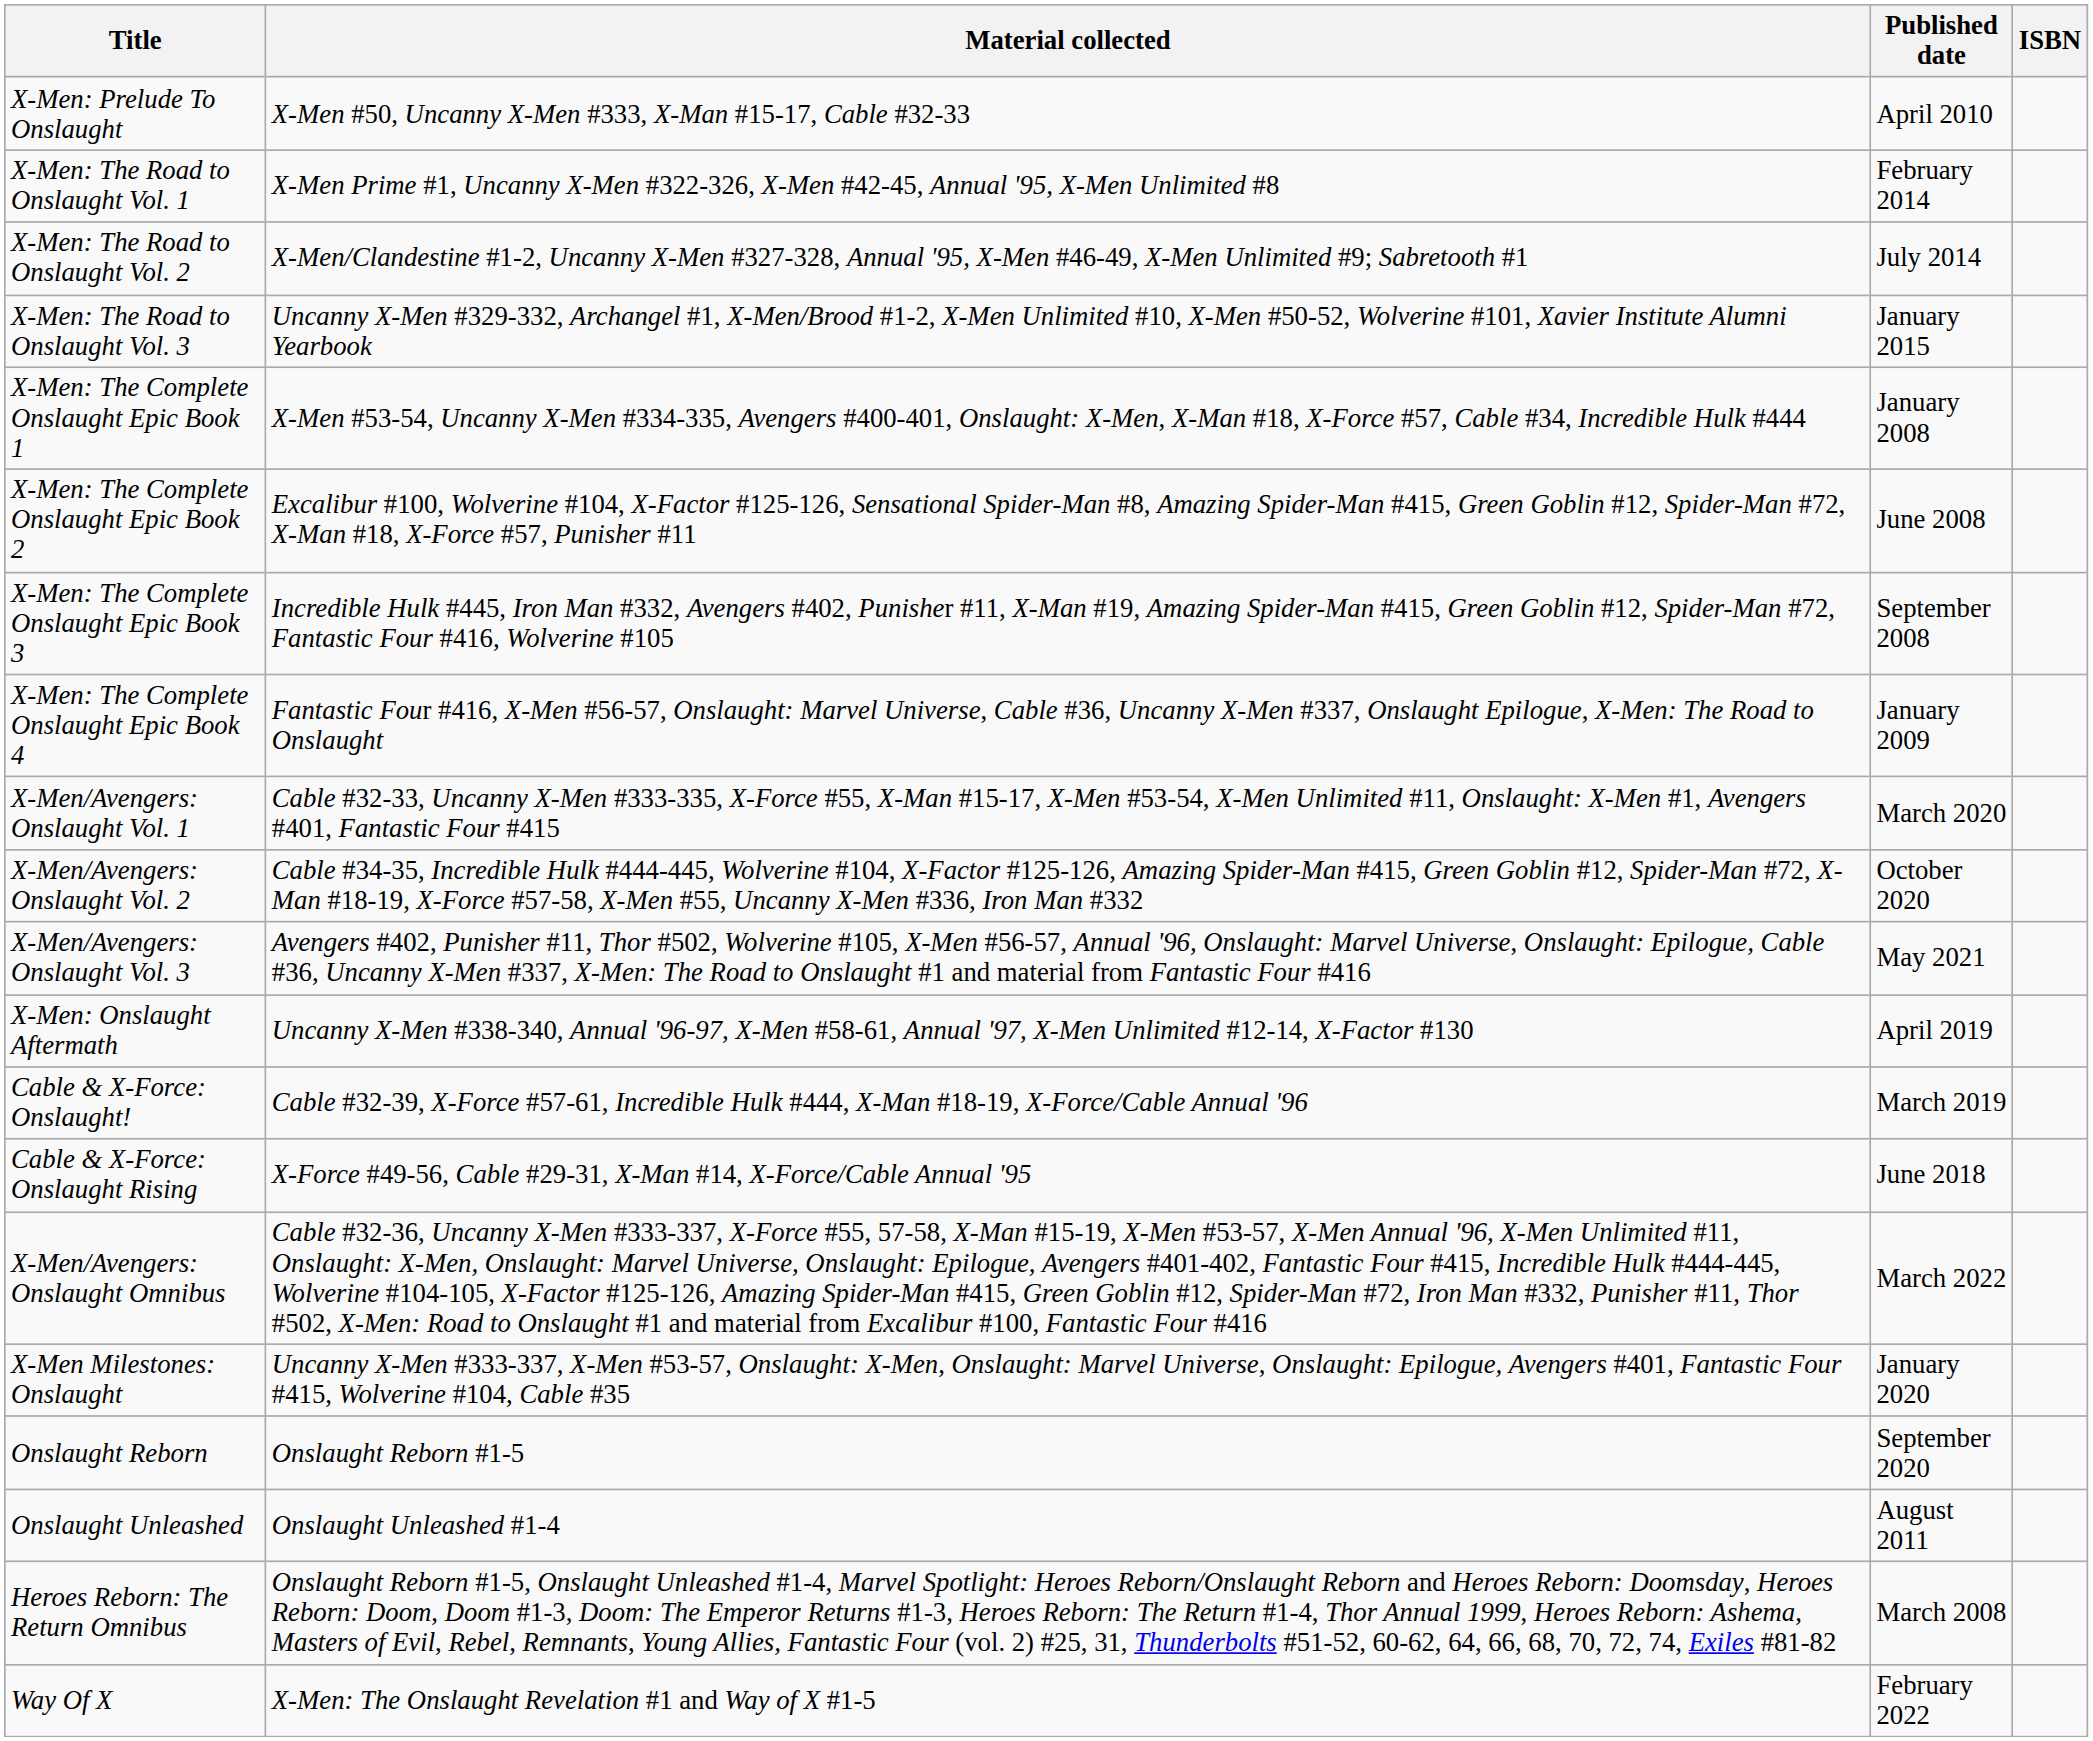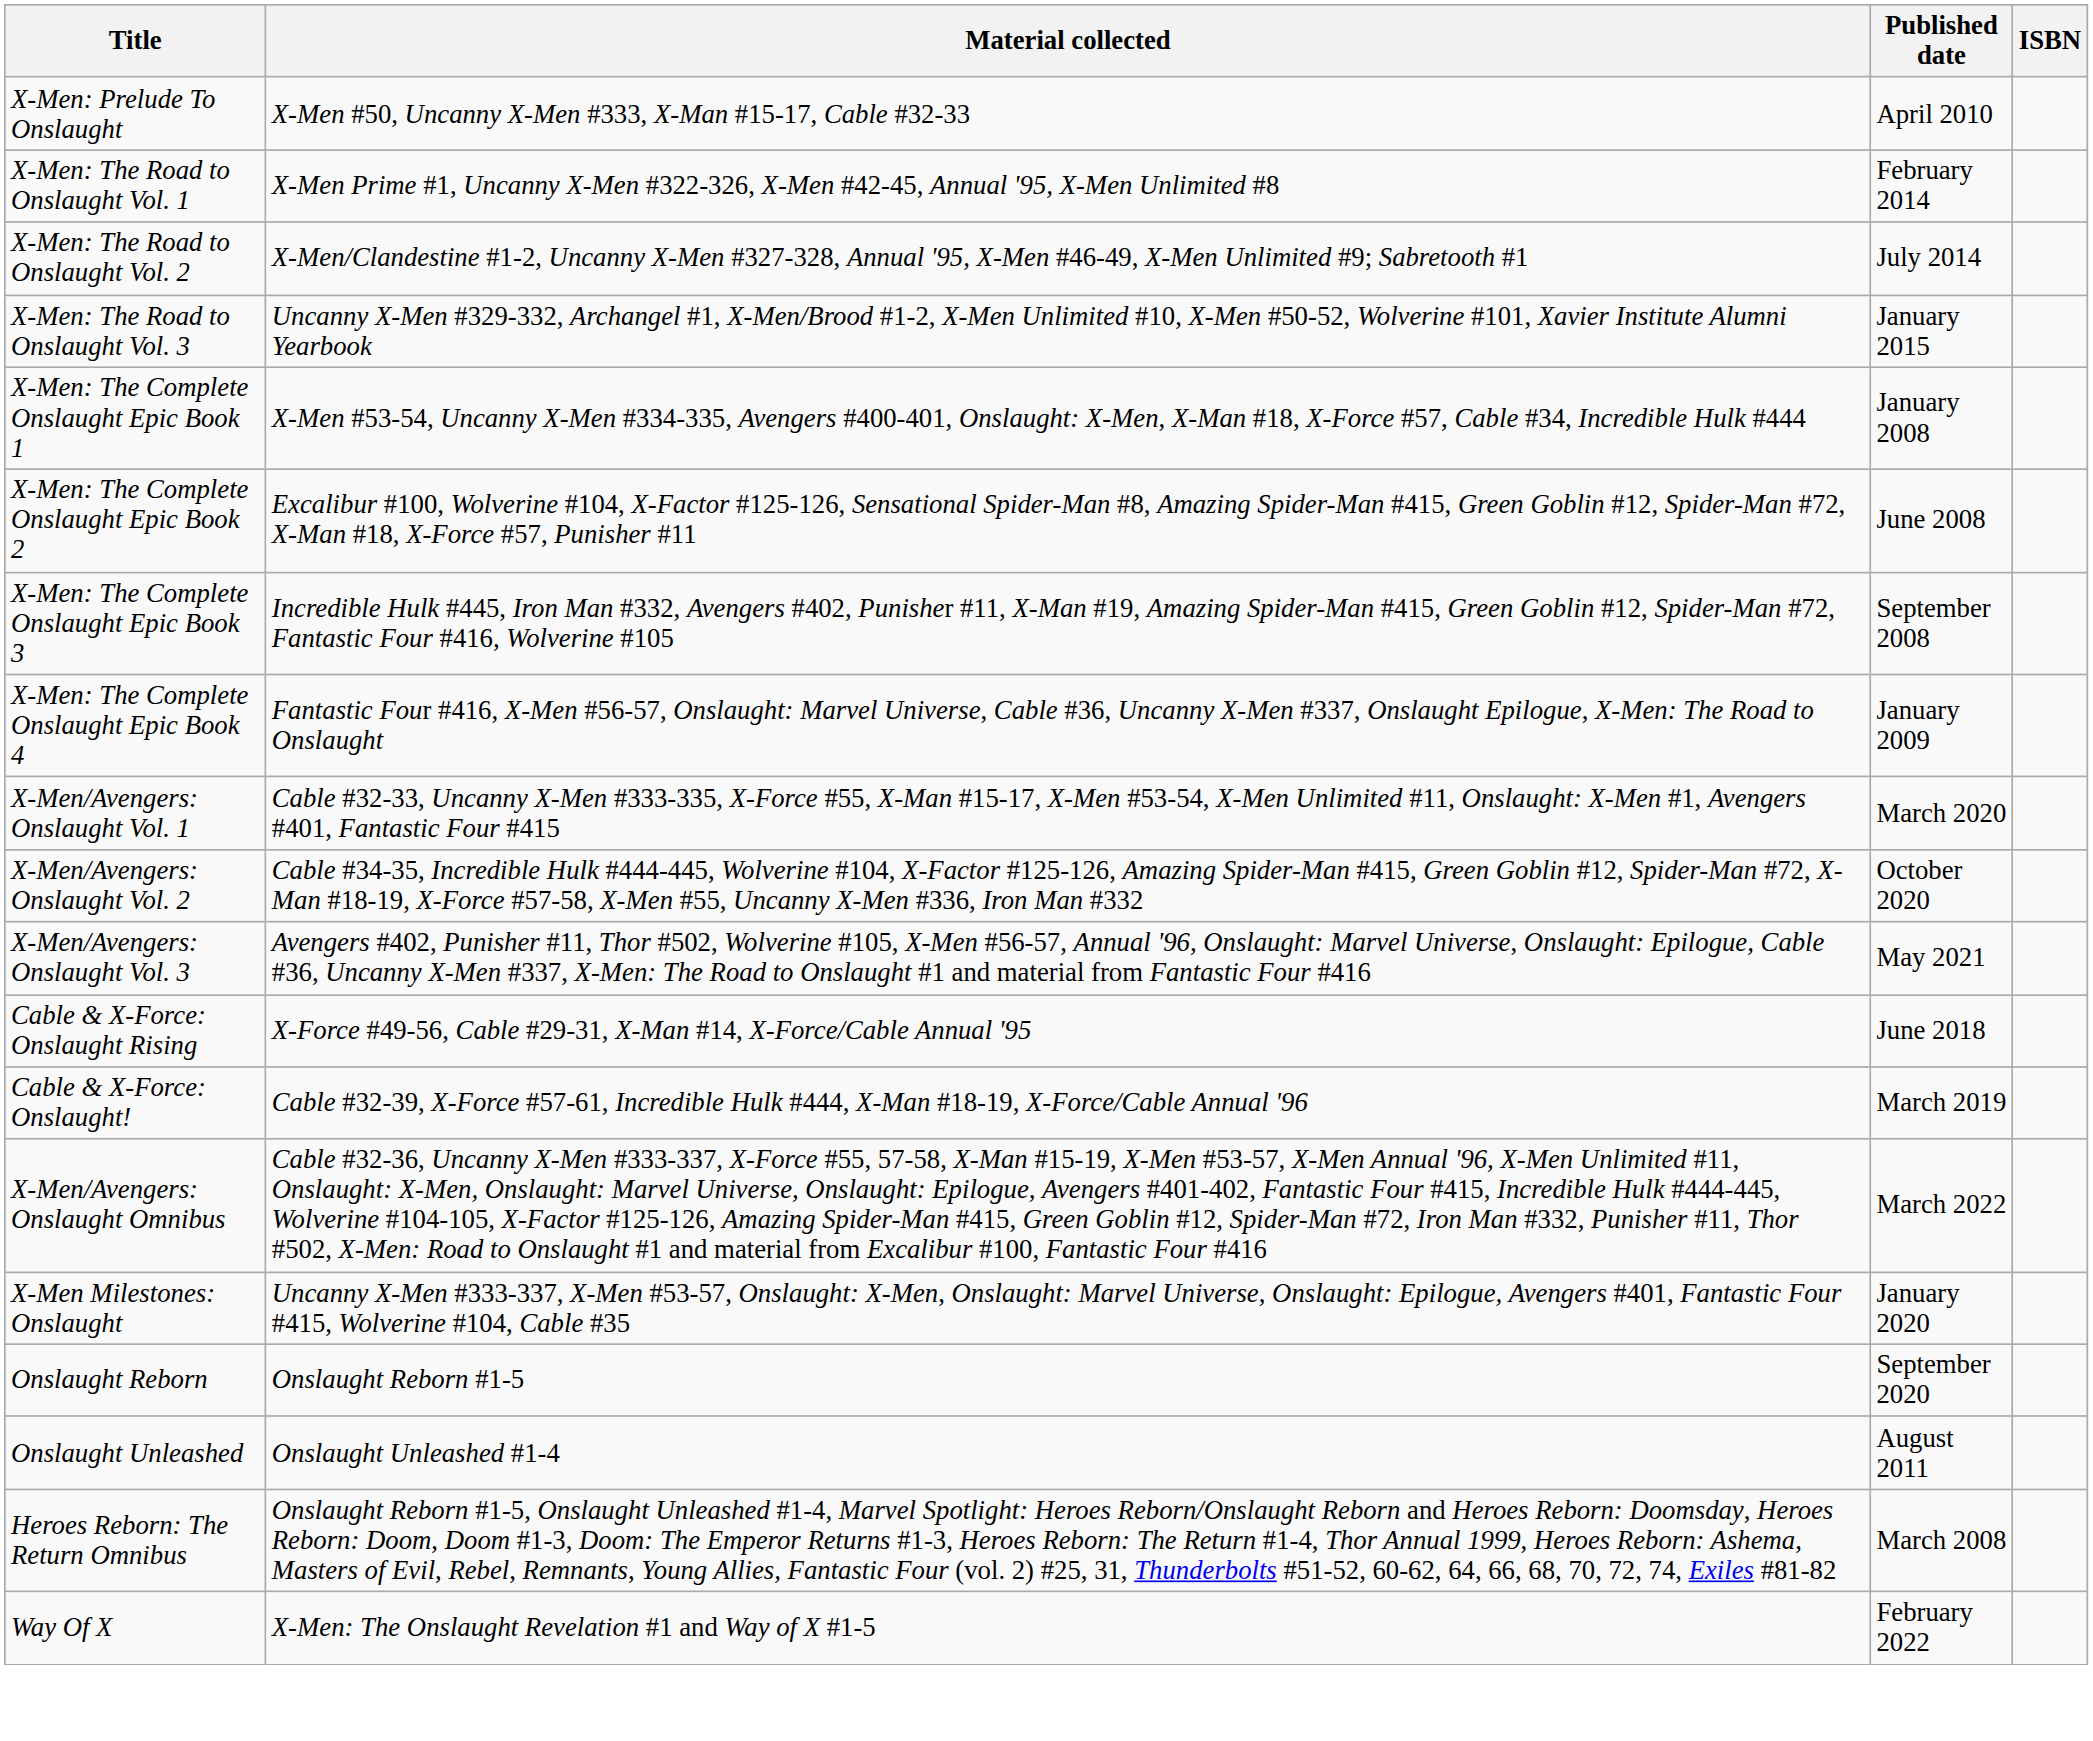- row: X-Men: Onslaught Aftermath | Uncanny X-Men #338-340, Annual '96-97, X-Men #58-61, Annual '97, X-Men Unlimited #12-14, X-Factor #130 | April 2019
rows swapped: Cable & X-Force: Onslaught Rising <-> Cable & X-Force: Onslaught!
